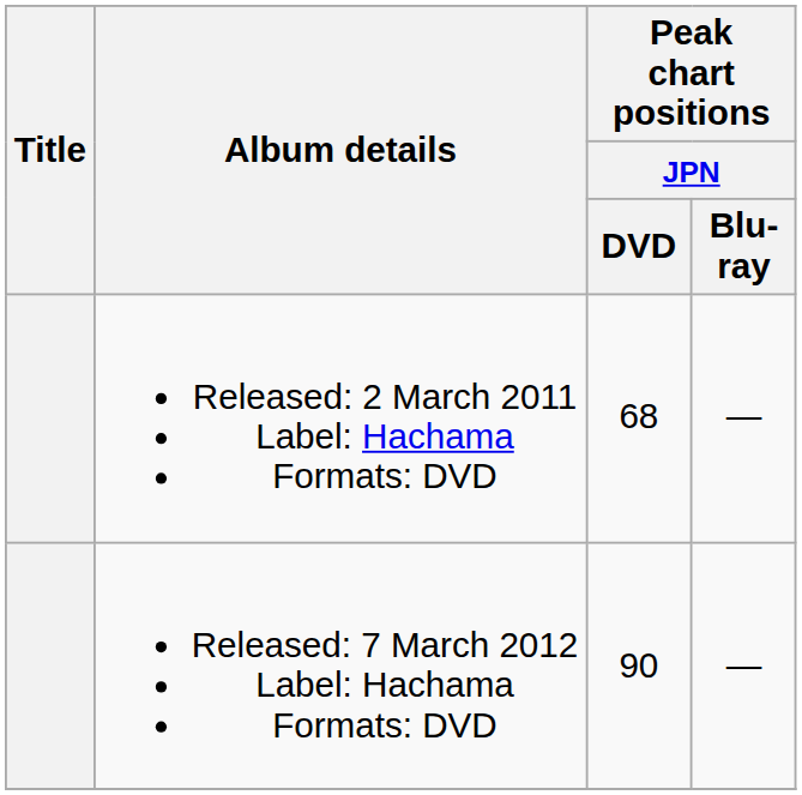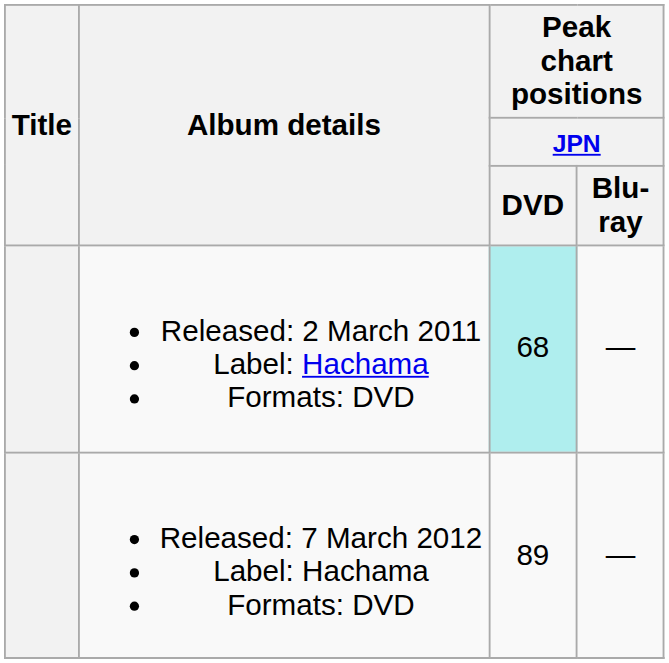Released: 2 March 2011 Label: Hachama Formats: DVD | Peak chart positions / JPN / DVD: no background -> paleturquoise background
Released: 7 March 2012 Label: Hachama Formats: DVD | Peak chart positions / JPN / DVD: 90 -> 89
